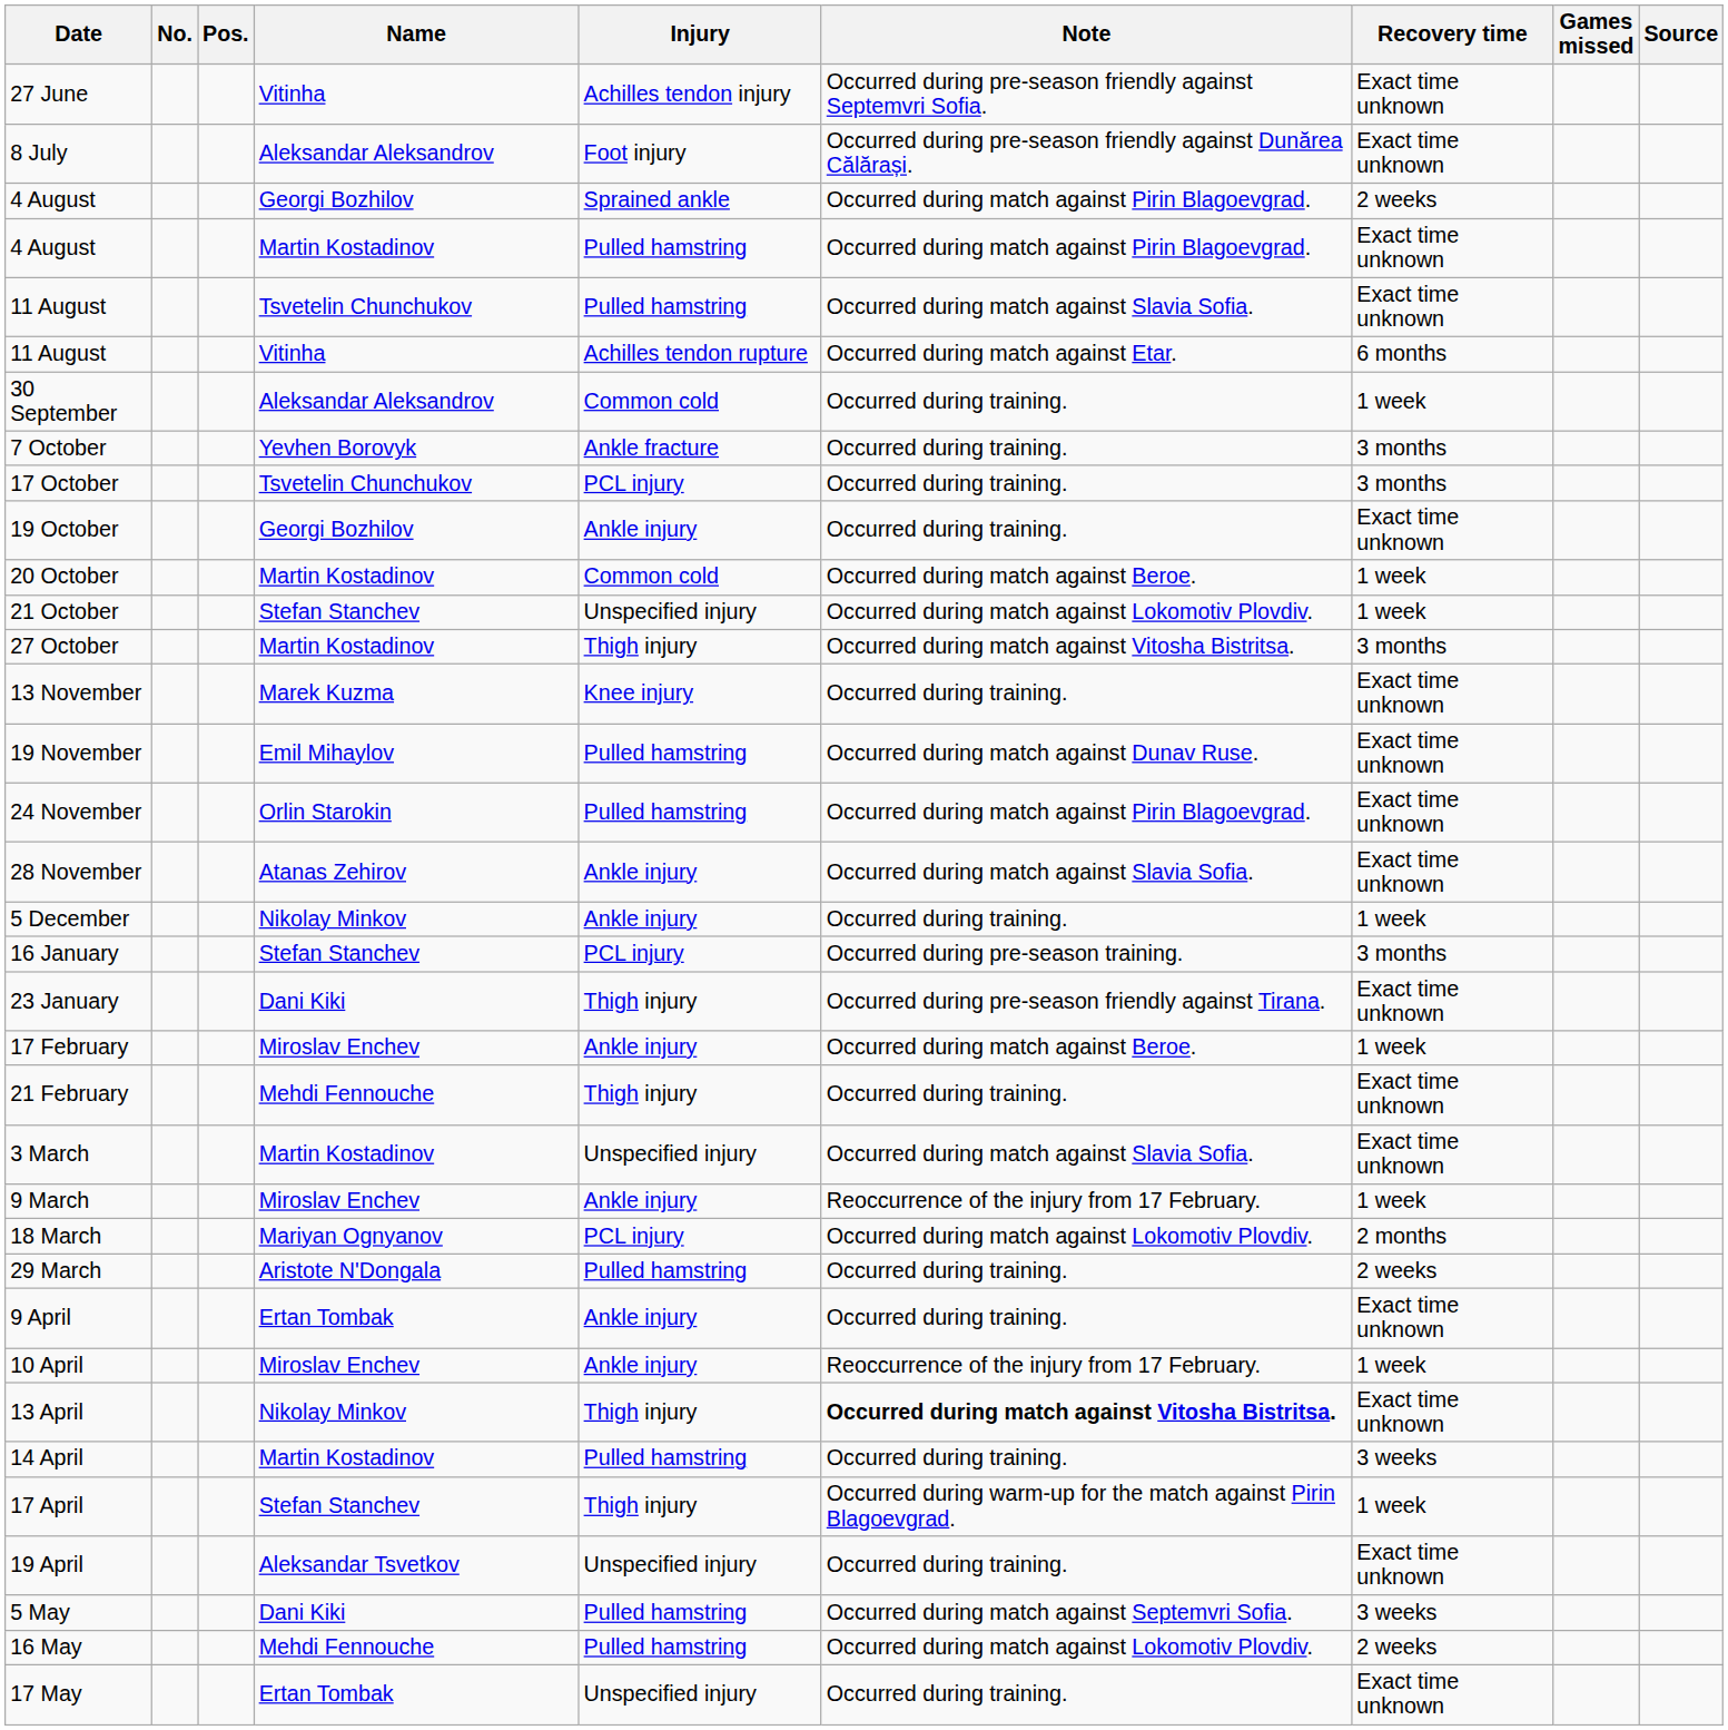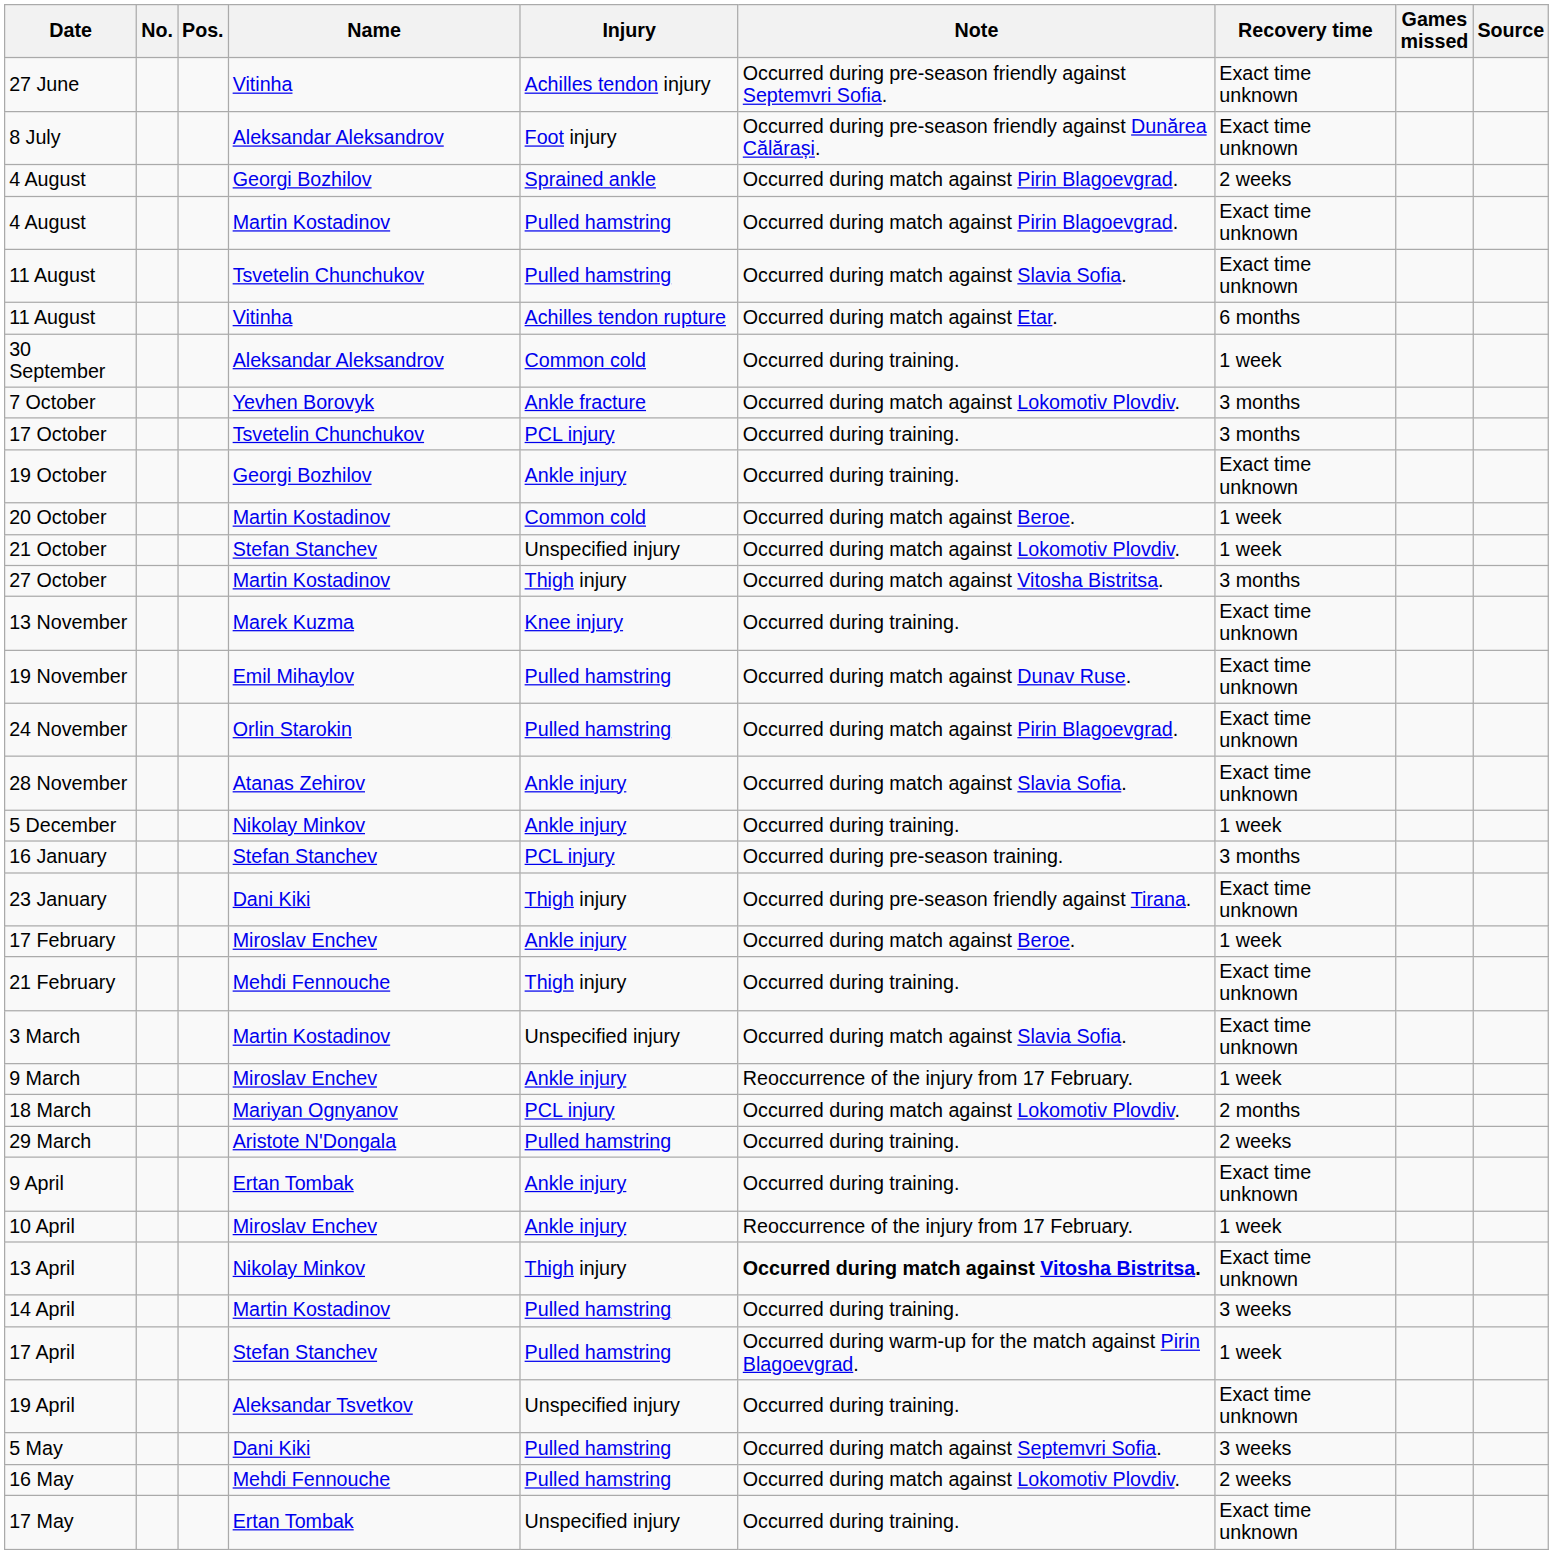7 October | Note: Occurred during training. -> Occurred during match against Lokomotiv Plovdiv.
17 April | Injury: Thigh injury -> Pulled hamstring
